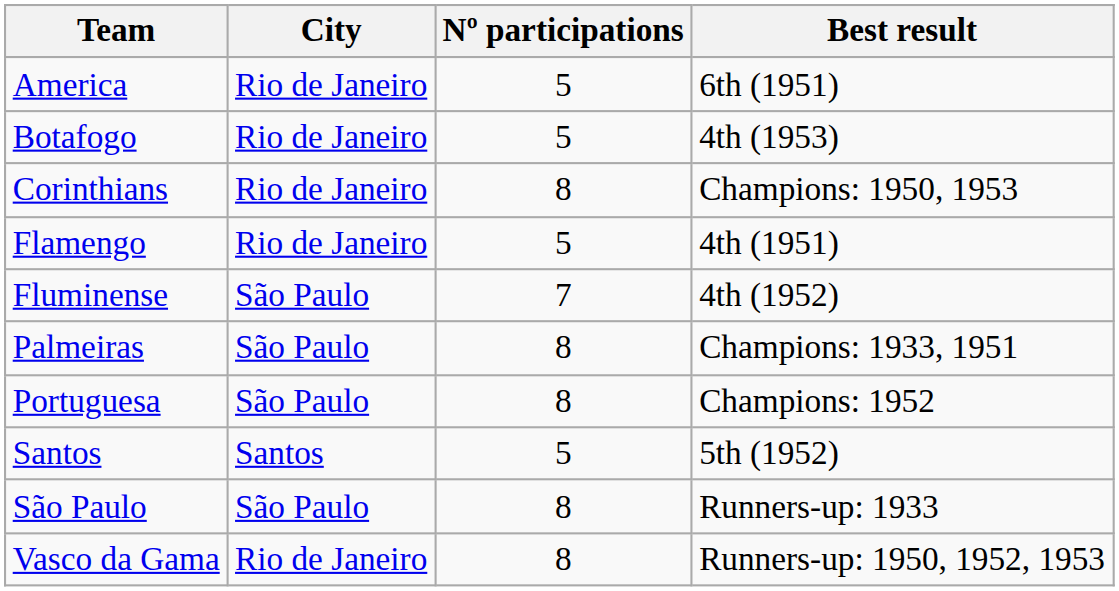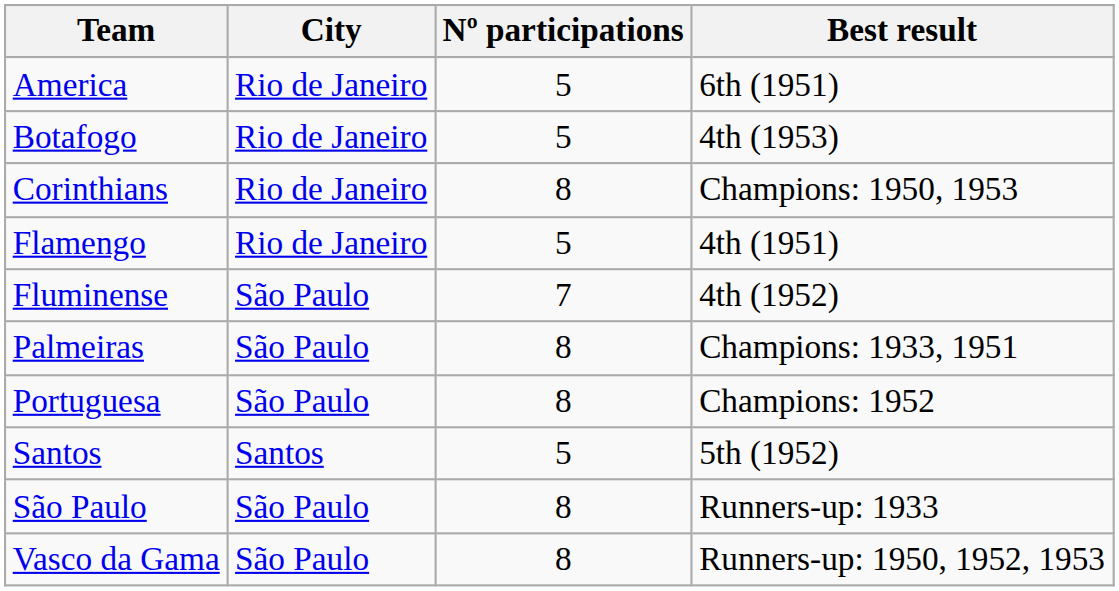Vasco da Gama | City: Rio de Janeiro -> São Paulo
